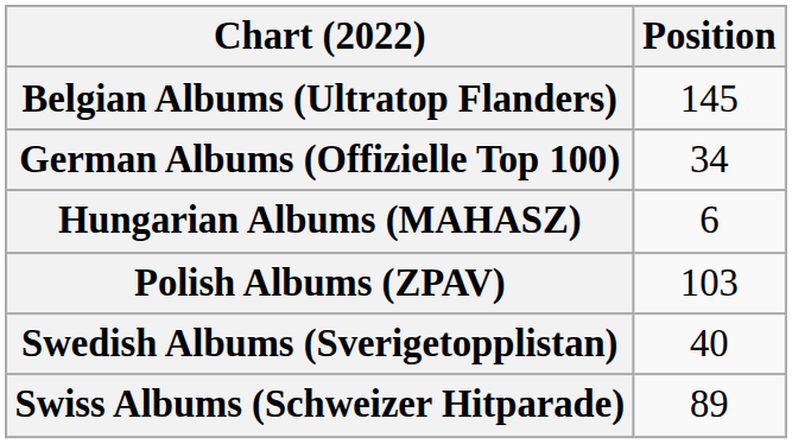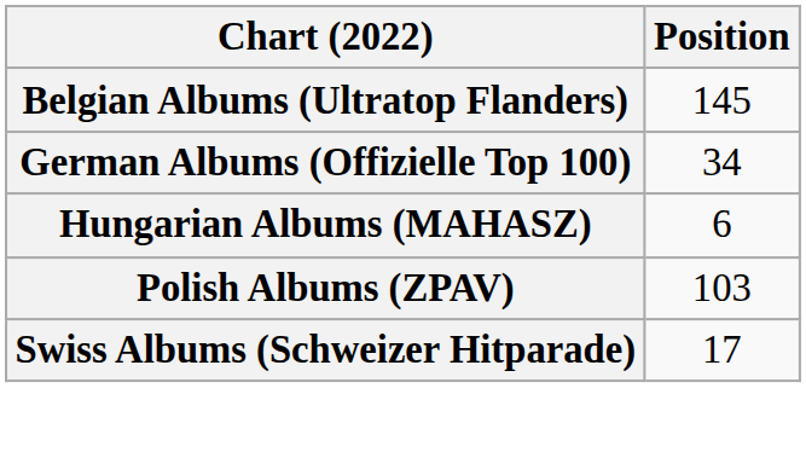- row: Swedish Albums (Sverigetopplistan) | 40
Swiss Albums (Schweizer Hitparade) | Position: 89 -> 17
